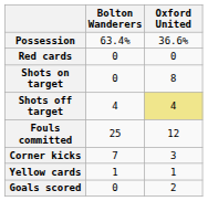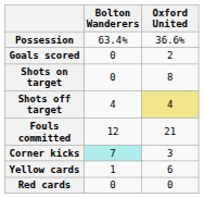rows swapped: Goals scored <-> Red cards
Fouls committed | Bolton Wanderers: 25 -> 12
Fouls committed | Oxford United: 12 -> 21
Corner kicks | Bolton Wanderers: no background -> paleturquoise background
Yellow cards | Oxford United: 1 -> 6
